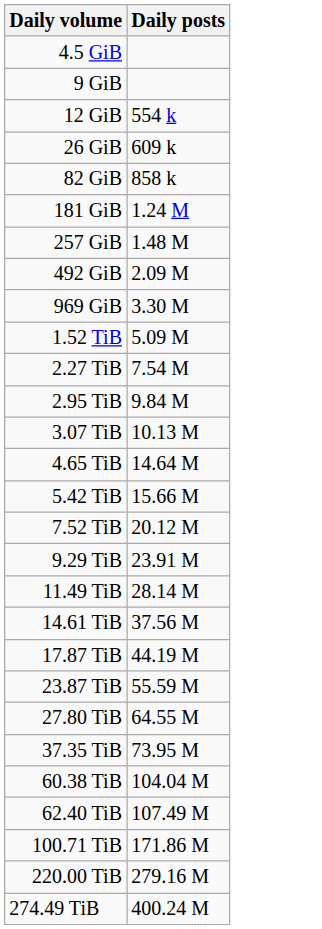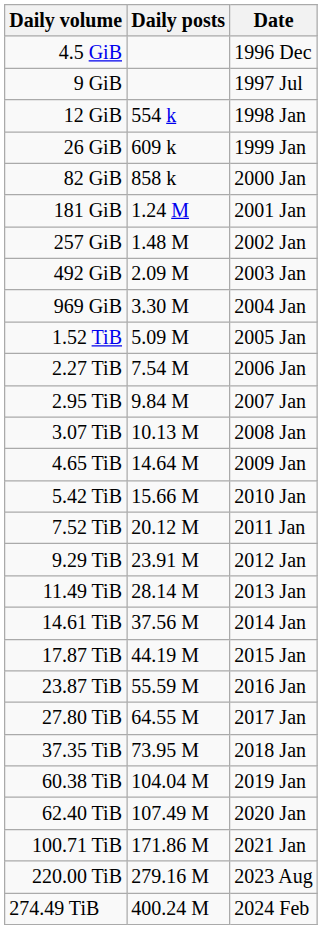+ column: Date | 1996 Dec | 1997 Jul | 1998 Jan | 1999 Jan | 2000 Jan | 2001 Jan | 2002 Jan | 2003 Jan | 2004 Jan | 2005 Jan | 2006 Jan | 2007 Jan | 2008 Jan | 2009 Jan | 2010 Jan | 2011 Jan | 2012 Jan | 2013 Jan | 2014 Jan | 2015 Jan | 2016 Jan | 2017 Jan | 2018 Jan | 2019 Jan | 2020 Jan | 2021 Jan | 2023 Aug | 2024 Feb
